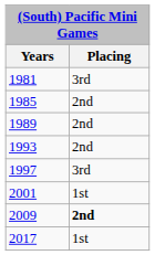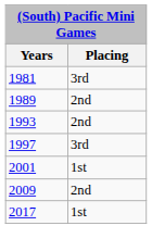- row: 1985 | 2nd
2009 | Placing: bold -> normal
